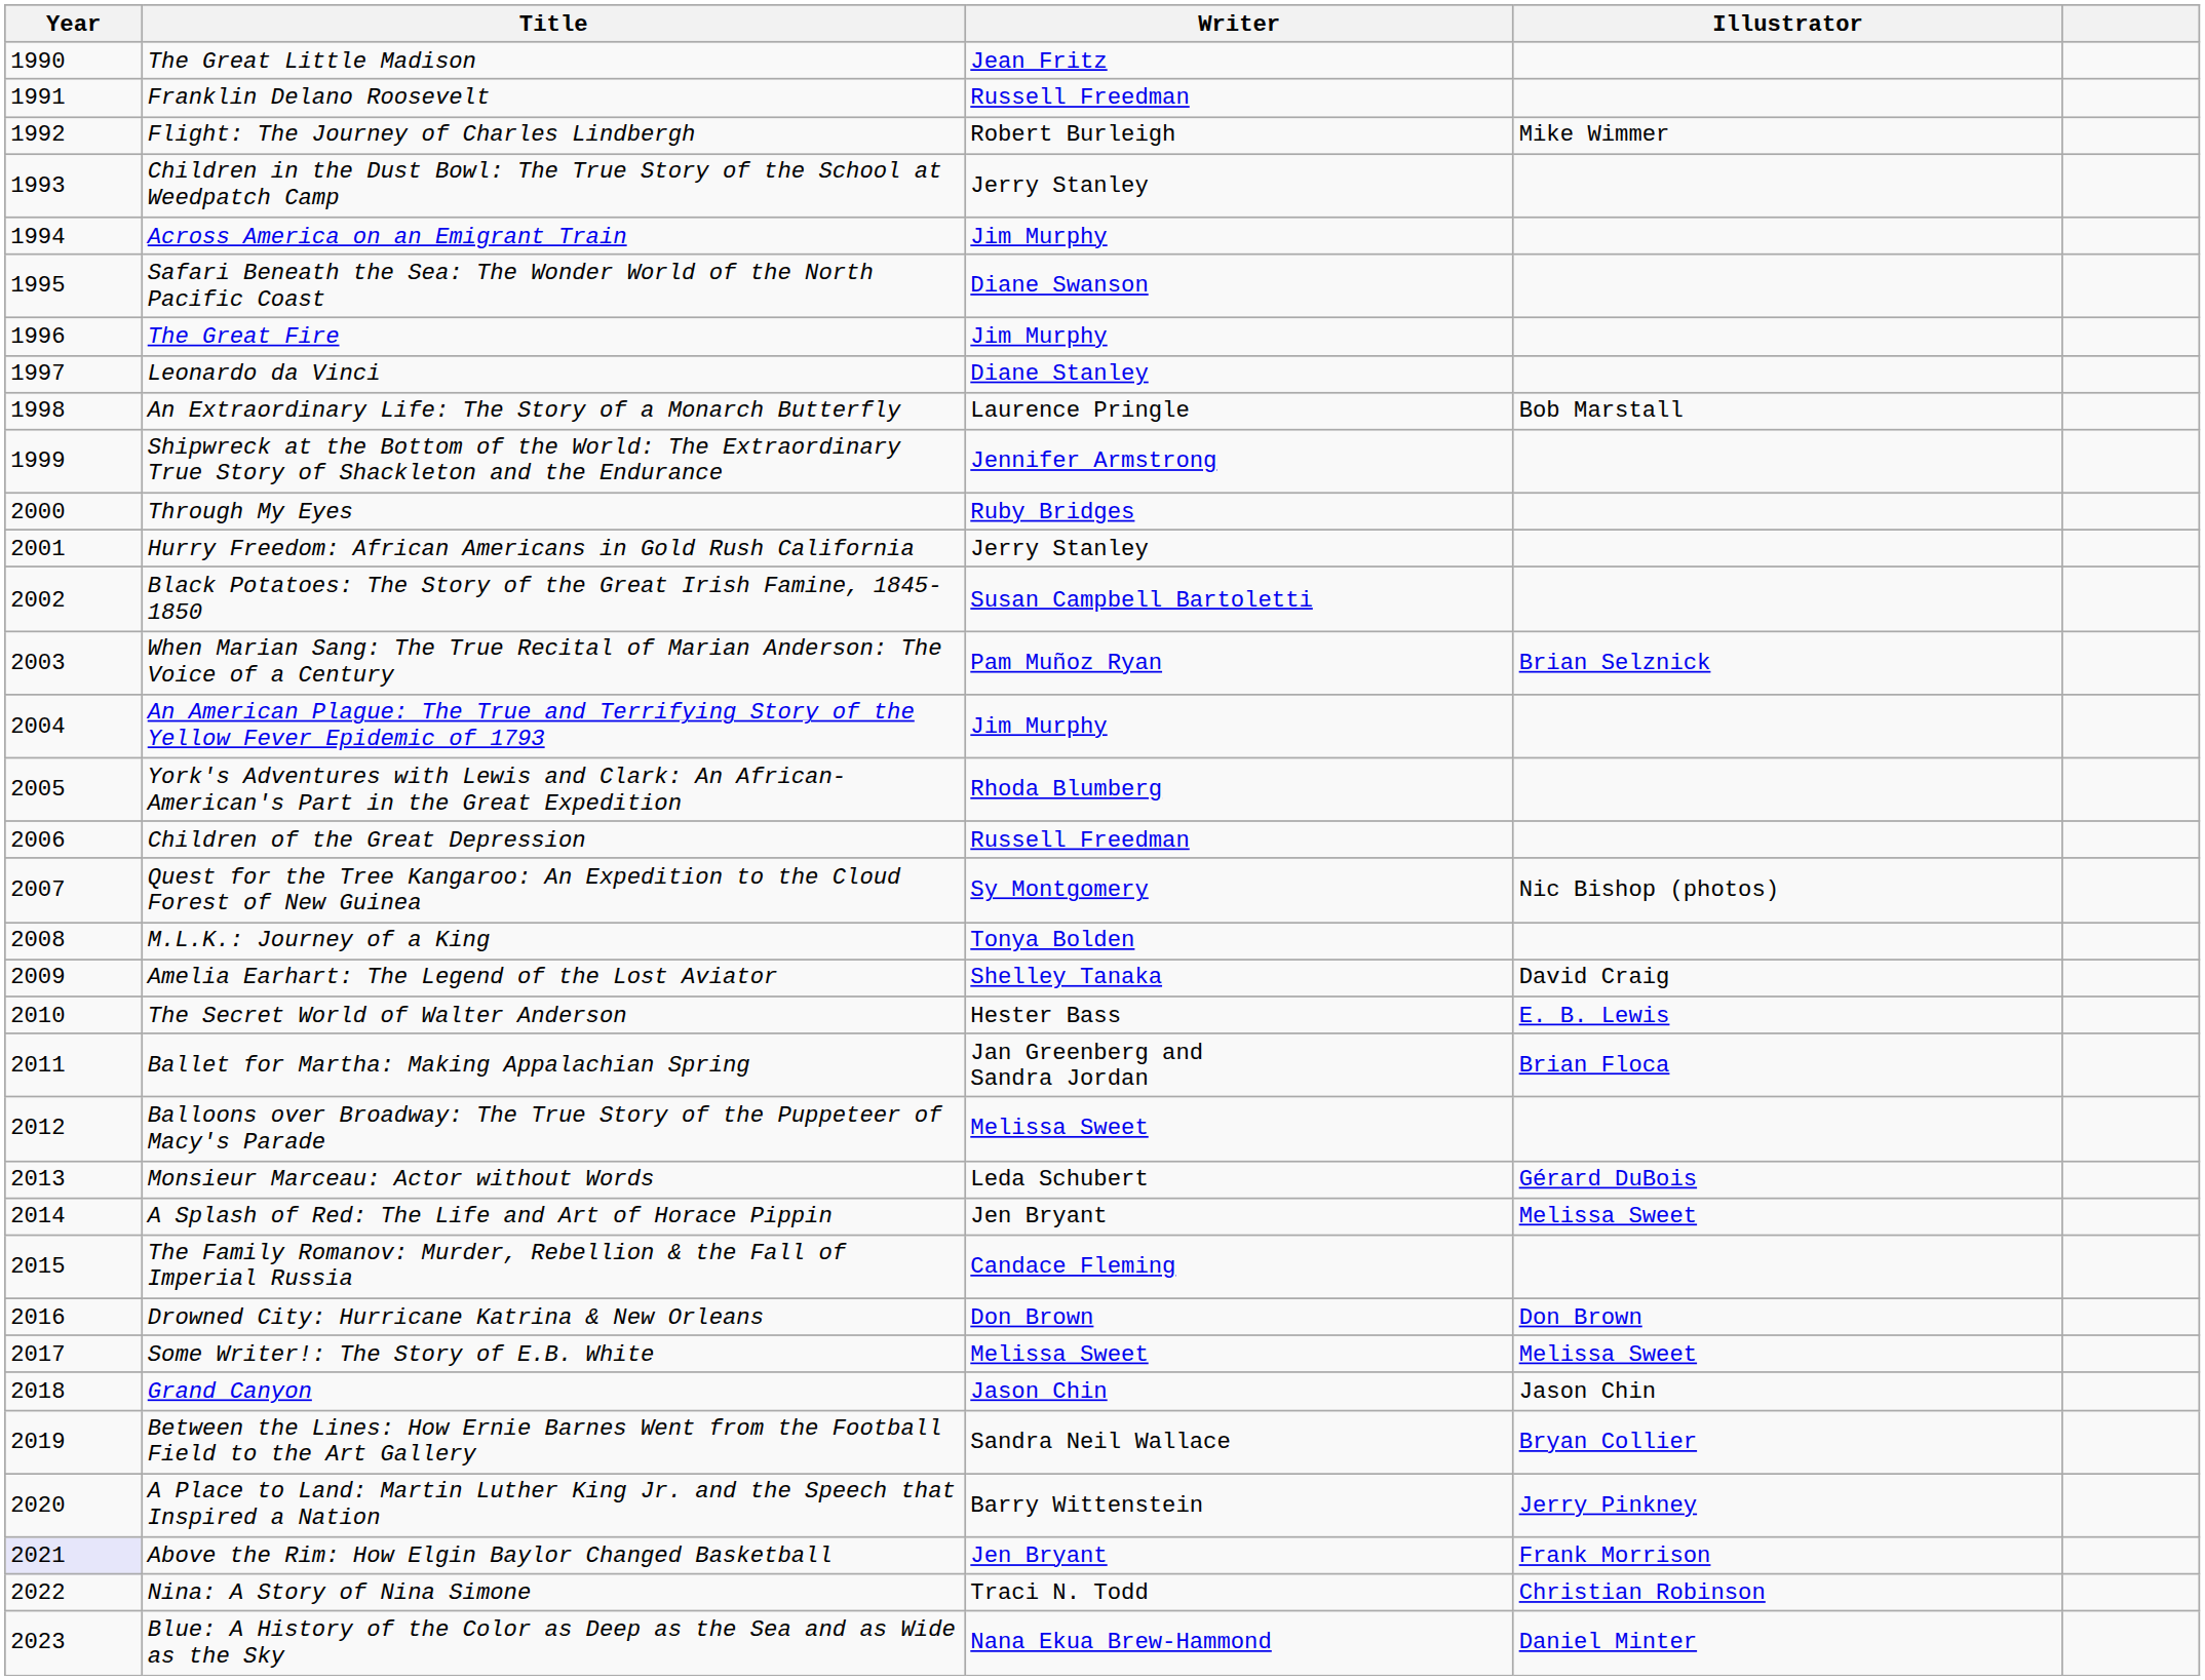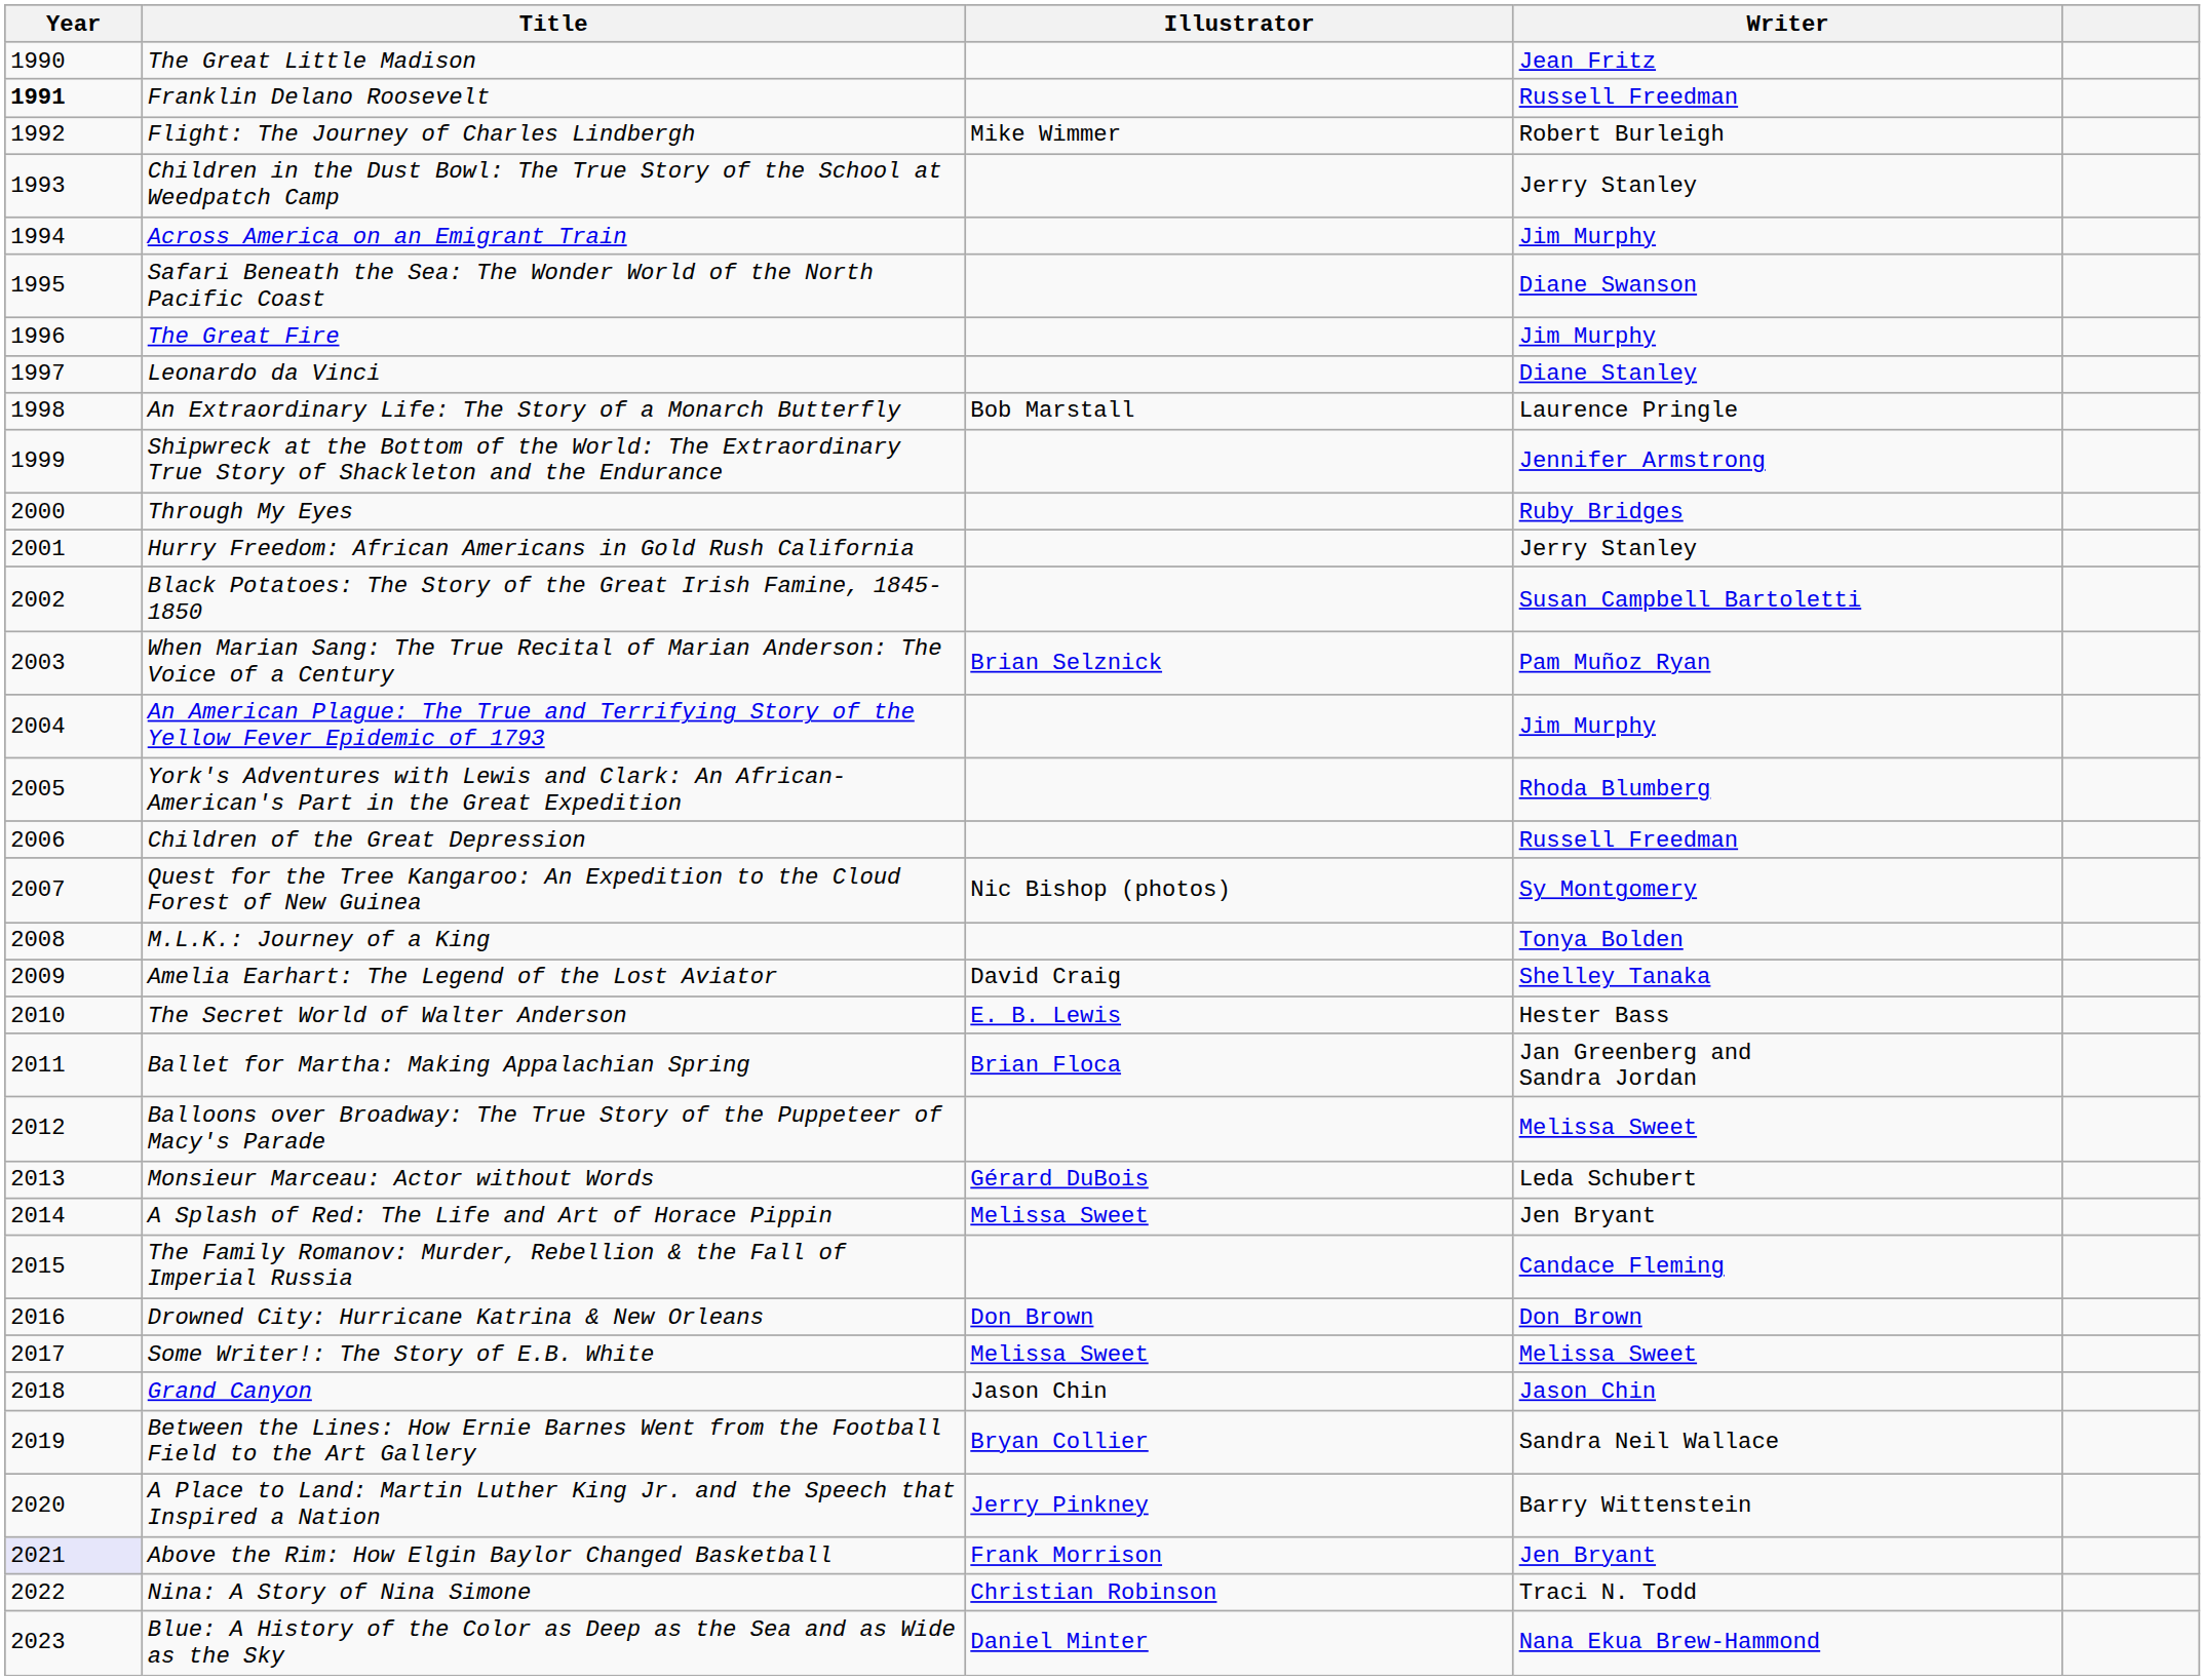columns swapped: Writer <-> Illustrator
Franklin Delano Roosevelt | Year: normal -> bold
